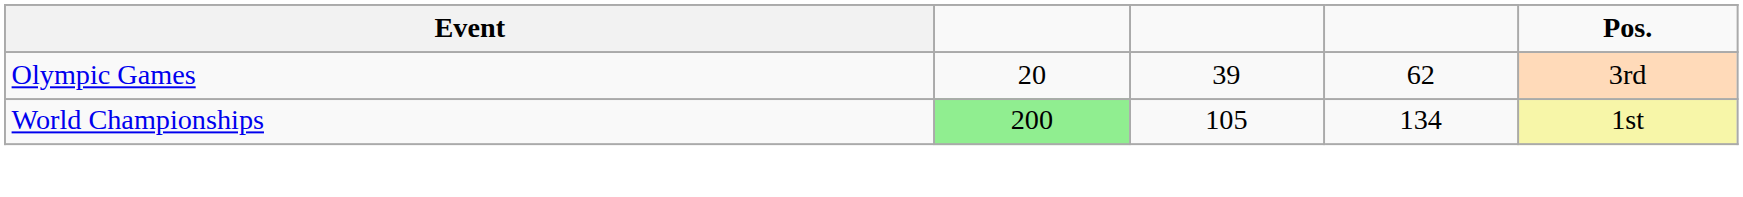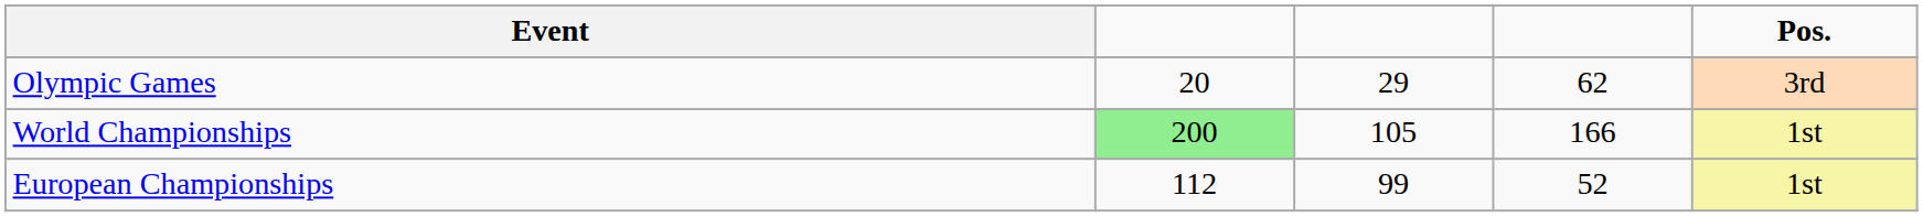Olympic Games | column 3: 39 -> 29
World Championships | column 4: 134 -> 166
+ row: European Championships | 112 | 99 | 52 | 1st
